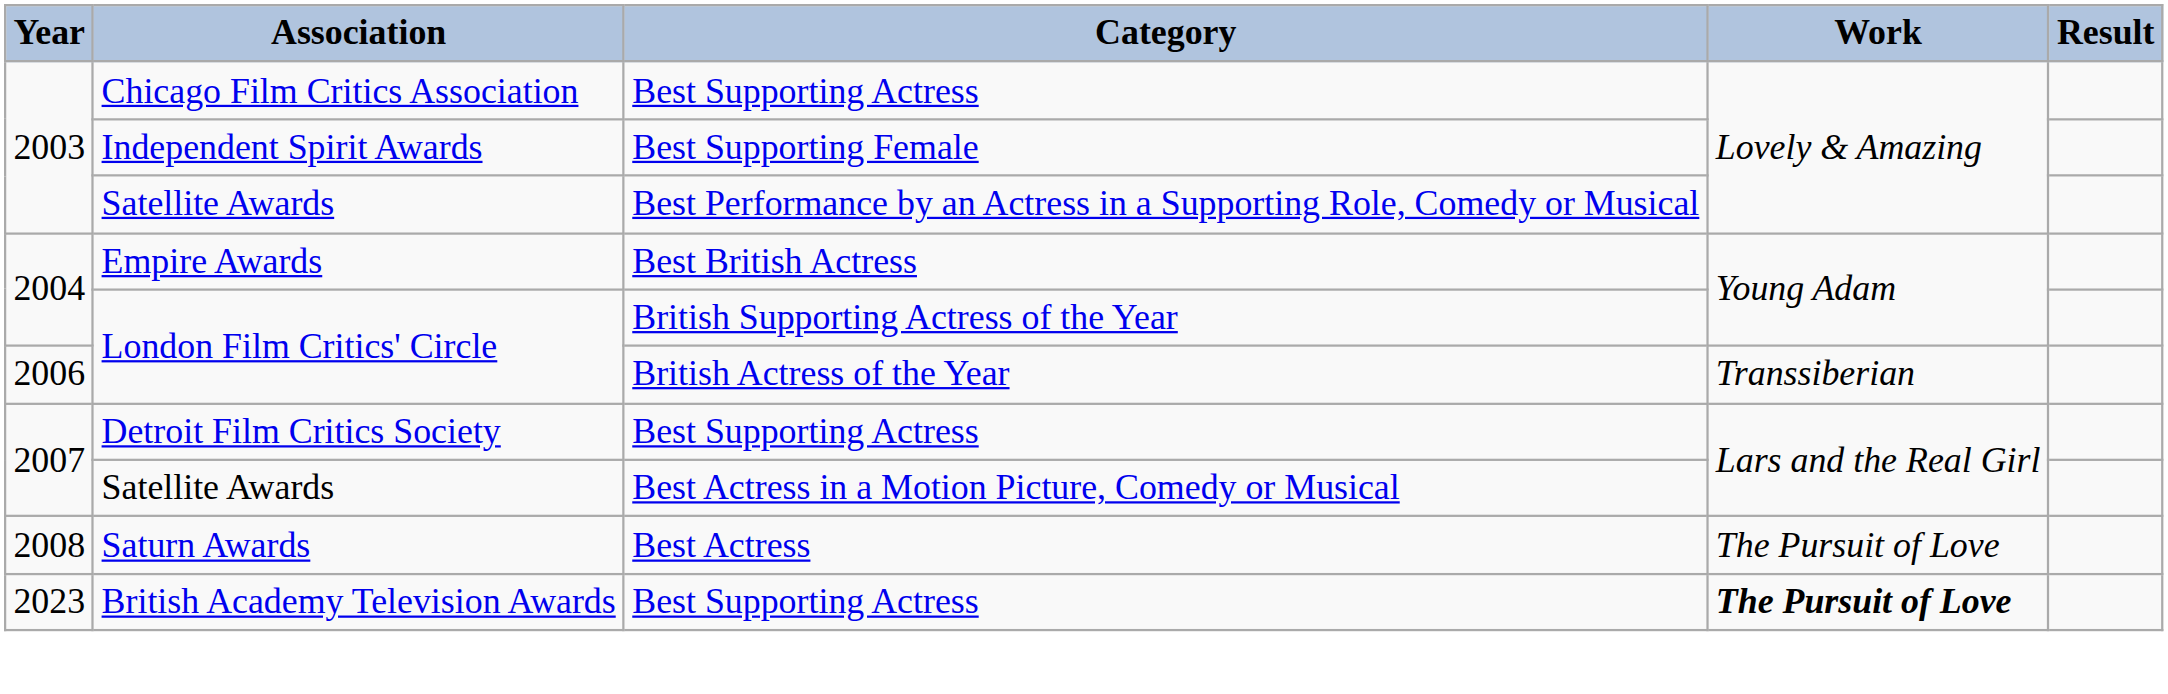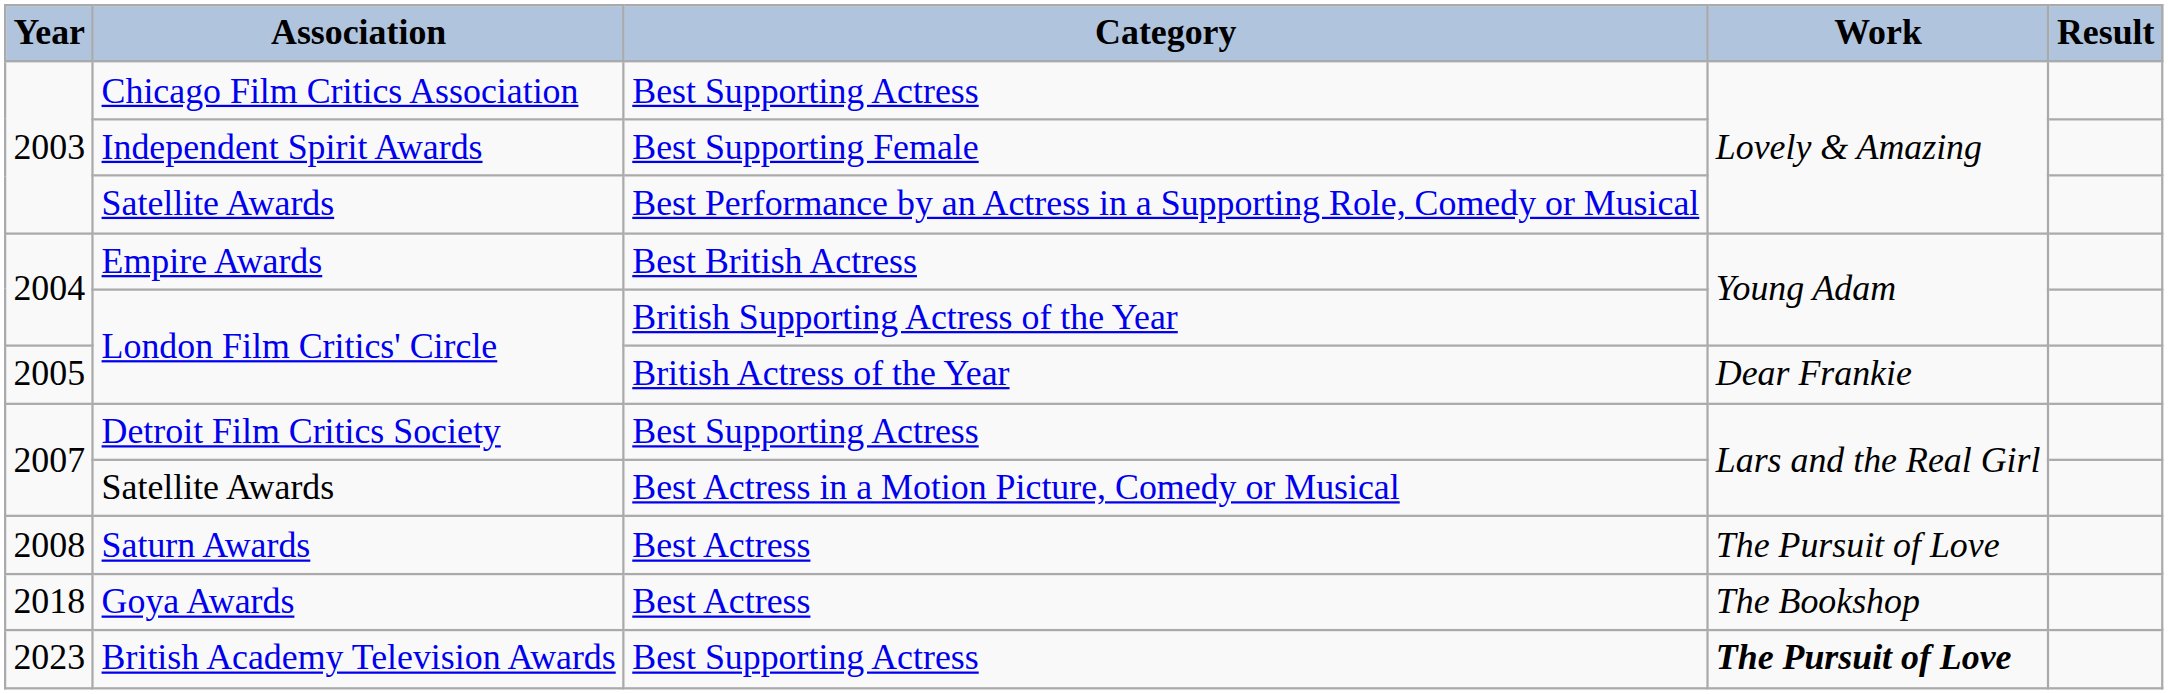London Film Critics' Circle / British Actress of the Year | Year: 2006 -> 2005
London Film Critics' Circle / British Actress of the Year | Work: Transsiberian -> Dear Frankie
+ row: 2018 | Goya Awards | Best Actress | The Bookshop
